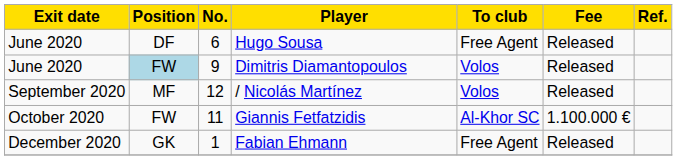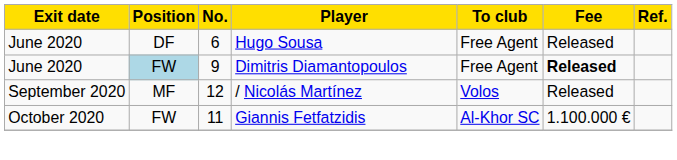Dimitris Diamantopoulos | To club: Volos -> Free Agent
Dimitris Diamantopoulos | Fee: normal -> bold
- row: December 2020 | GK | 1 | Fabian Ehmann | Free Agent | Released
